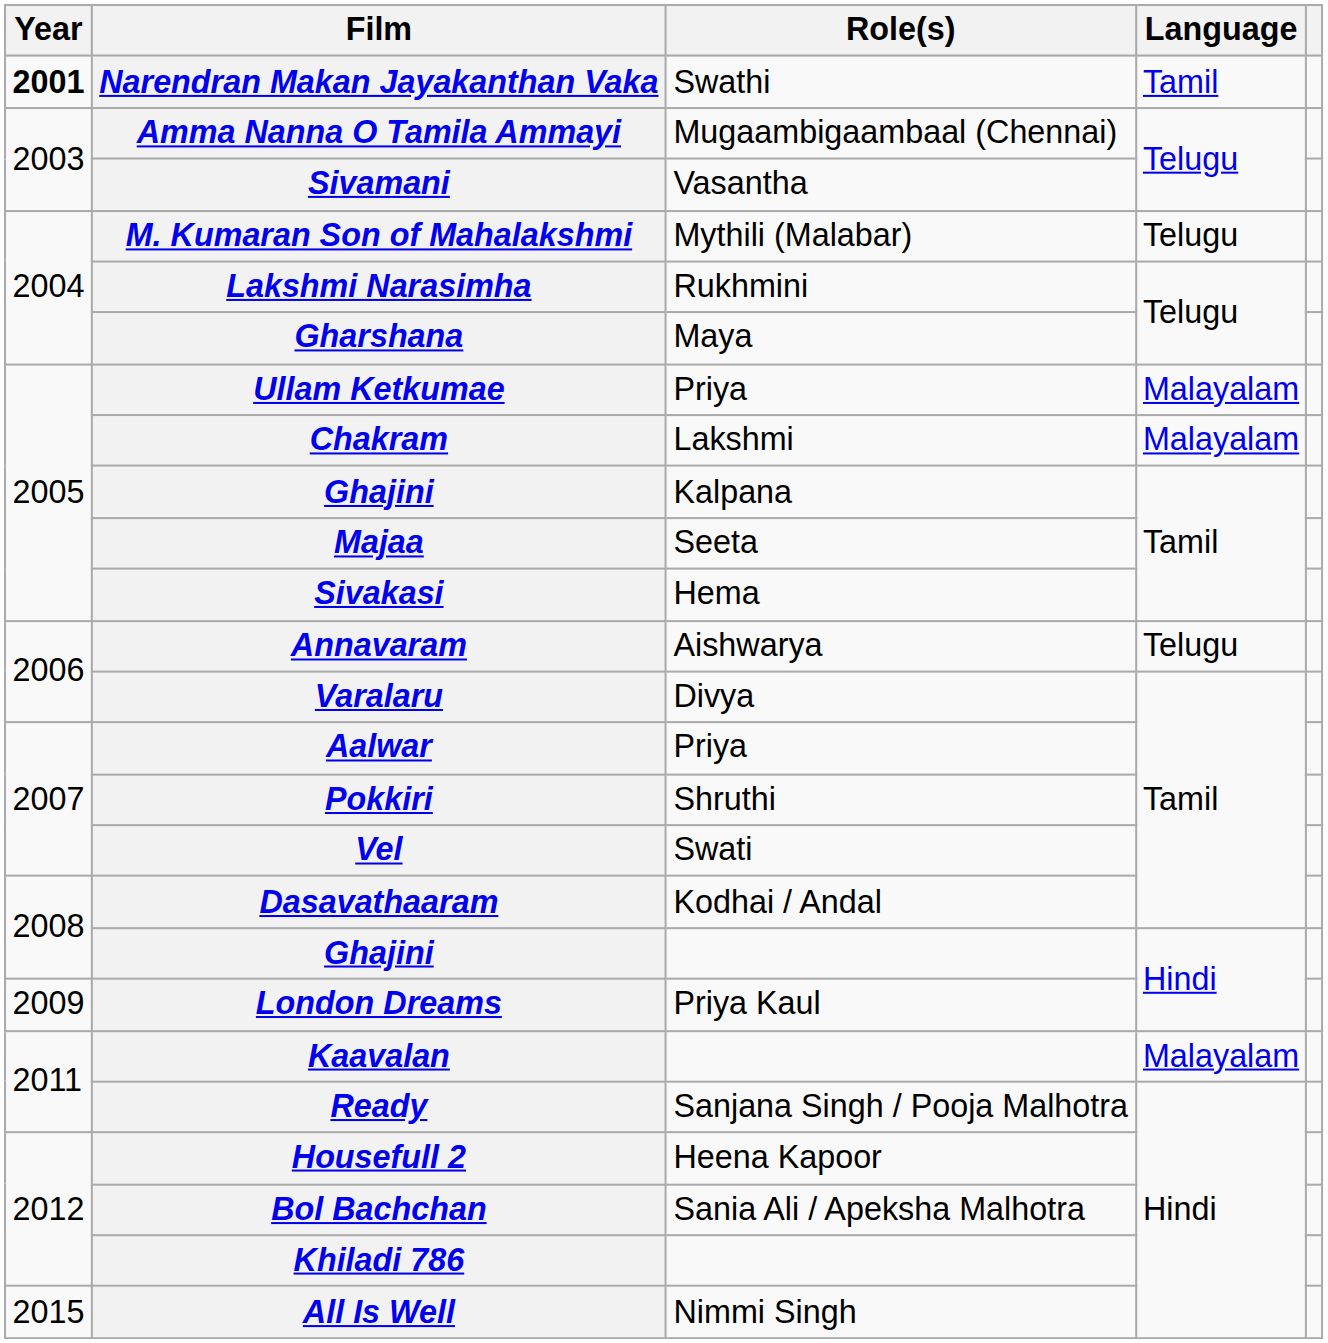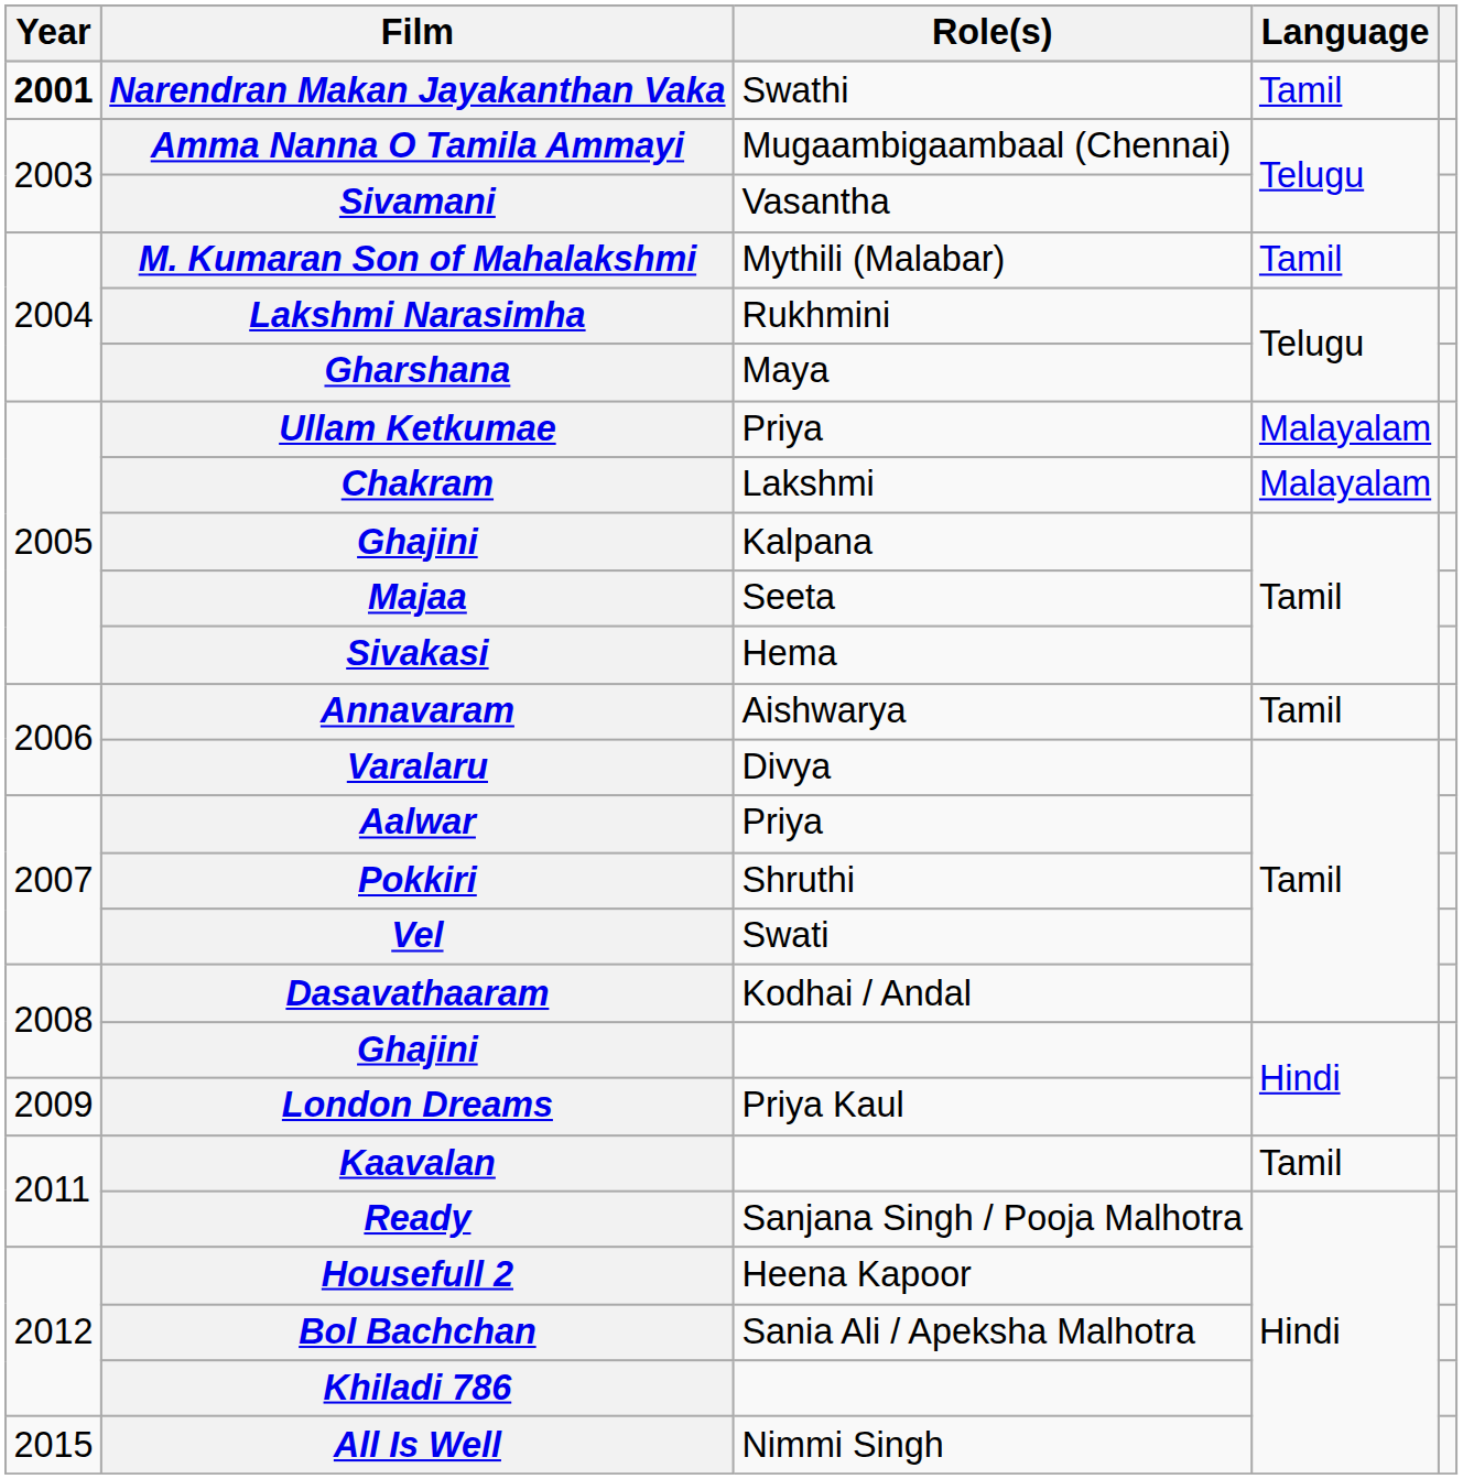M. Kumaran Son of Mahalakshmi | Language: Telugu -> Tamil
Annavaram | Language: Telugu -> Tamil
Kaavalan | Language: Malayalam -> Tamil
